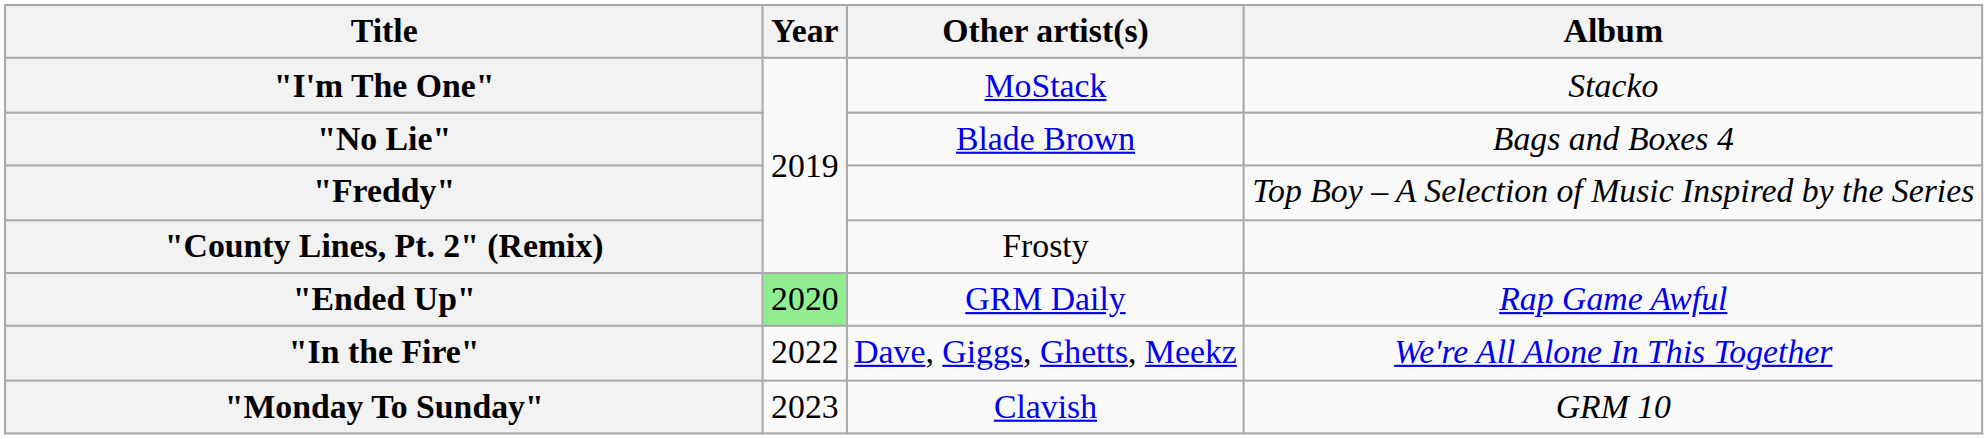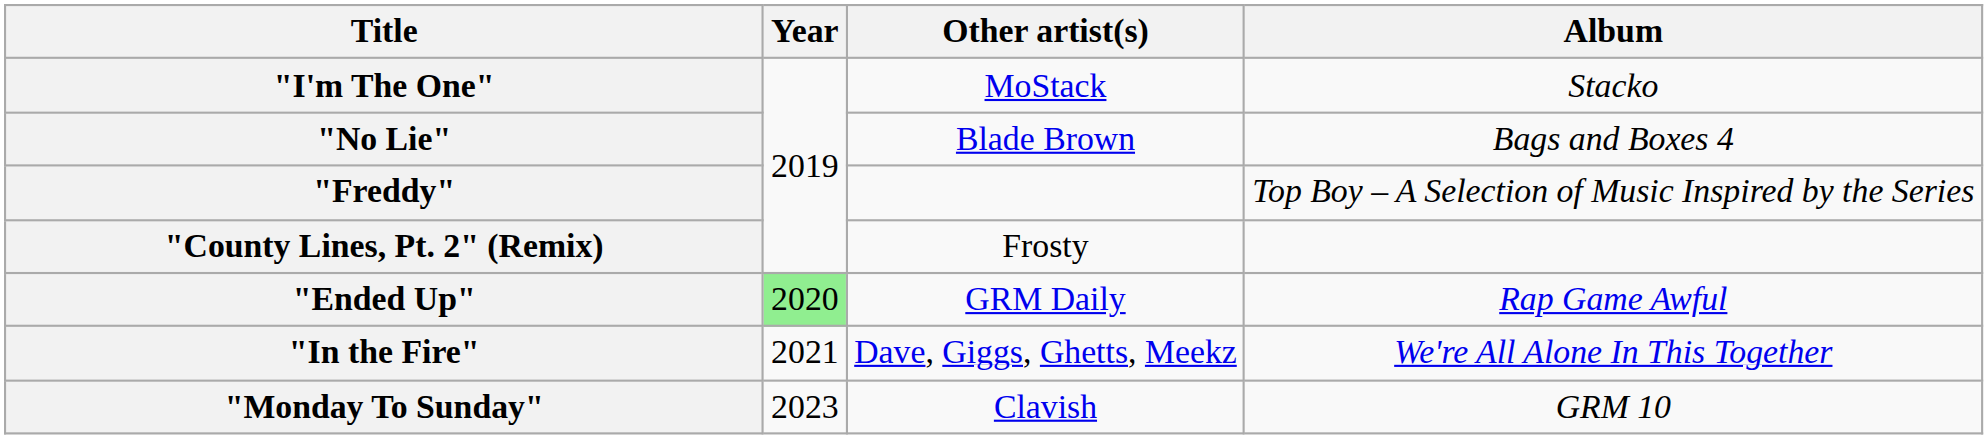"In the Fire" | Year: 2022 -> 2021
